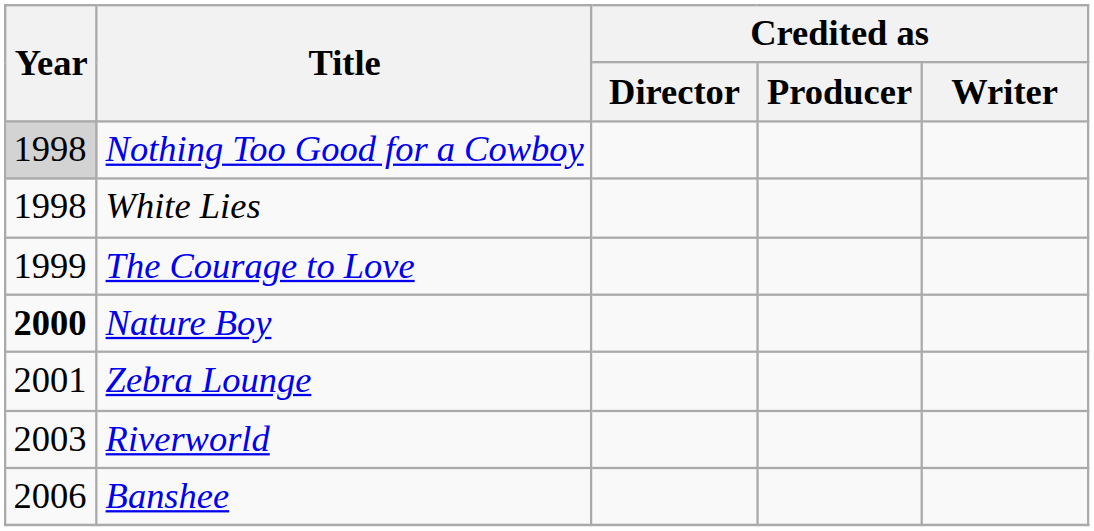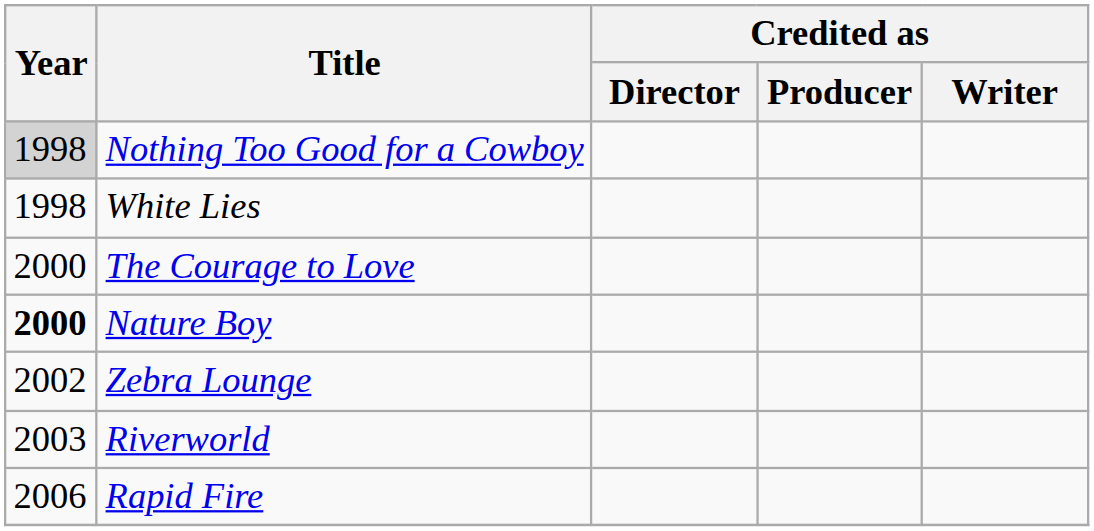The Courage to Love | Year: 1999 -> 2000
Zebra Lounge | Year: 2001 -> 2002
- row: 2006 | Banshee
+ row: 2006 | Rapid Fire
